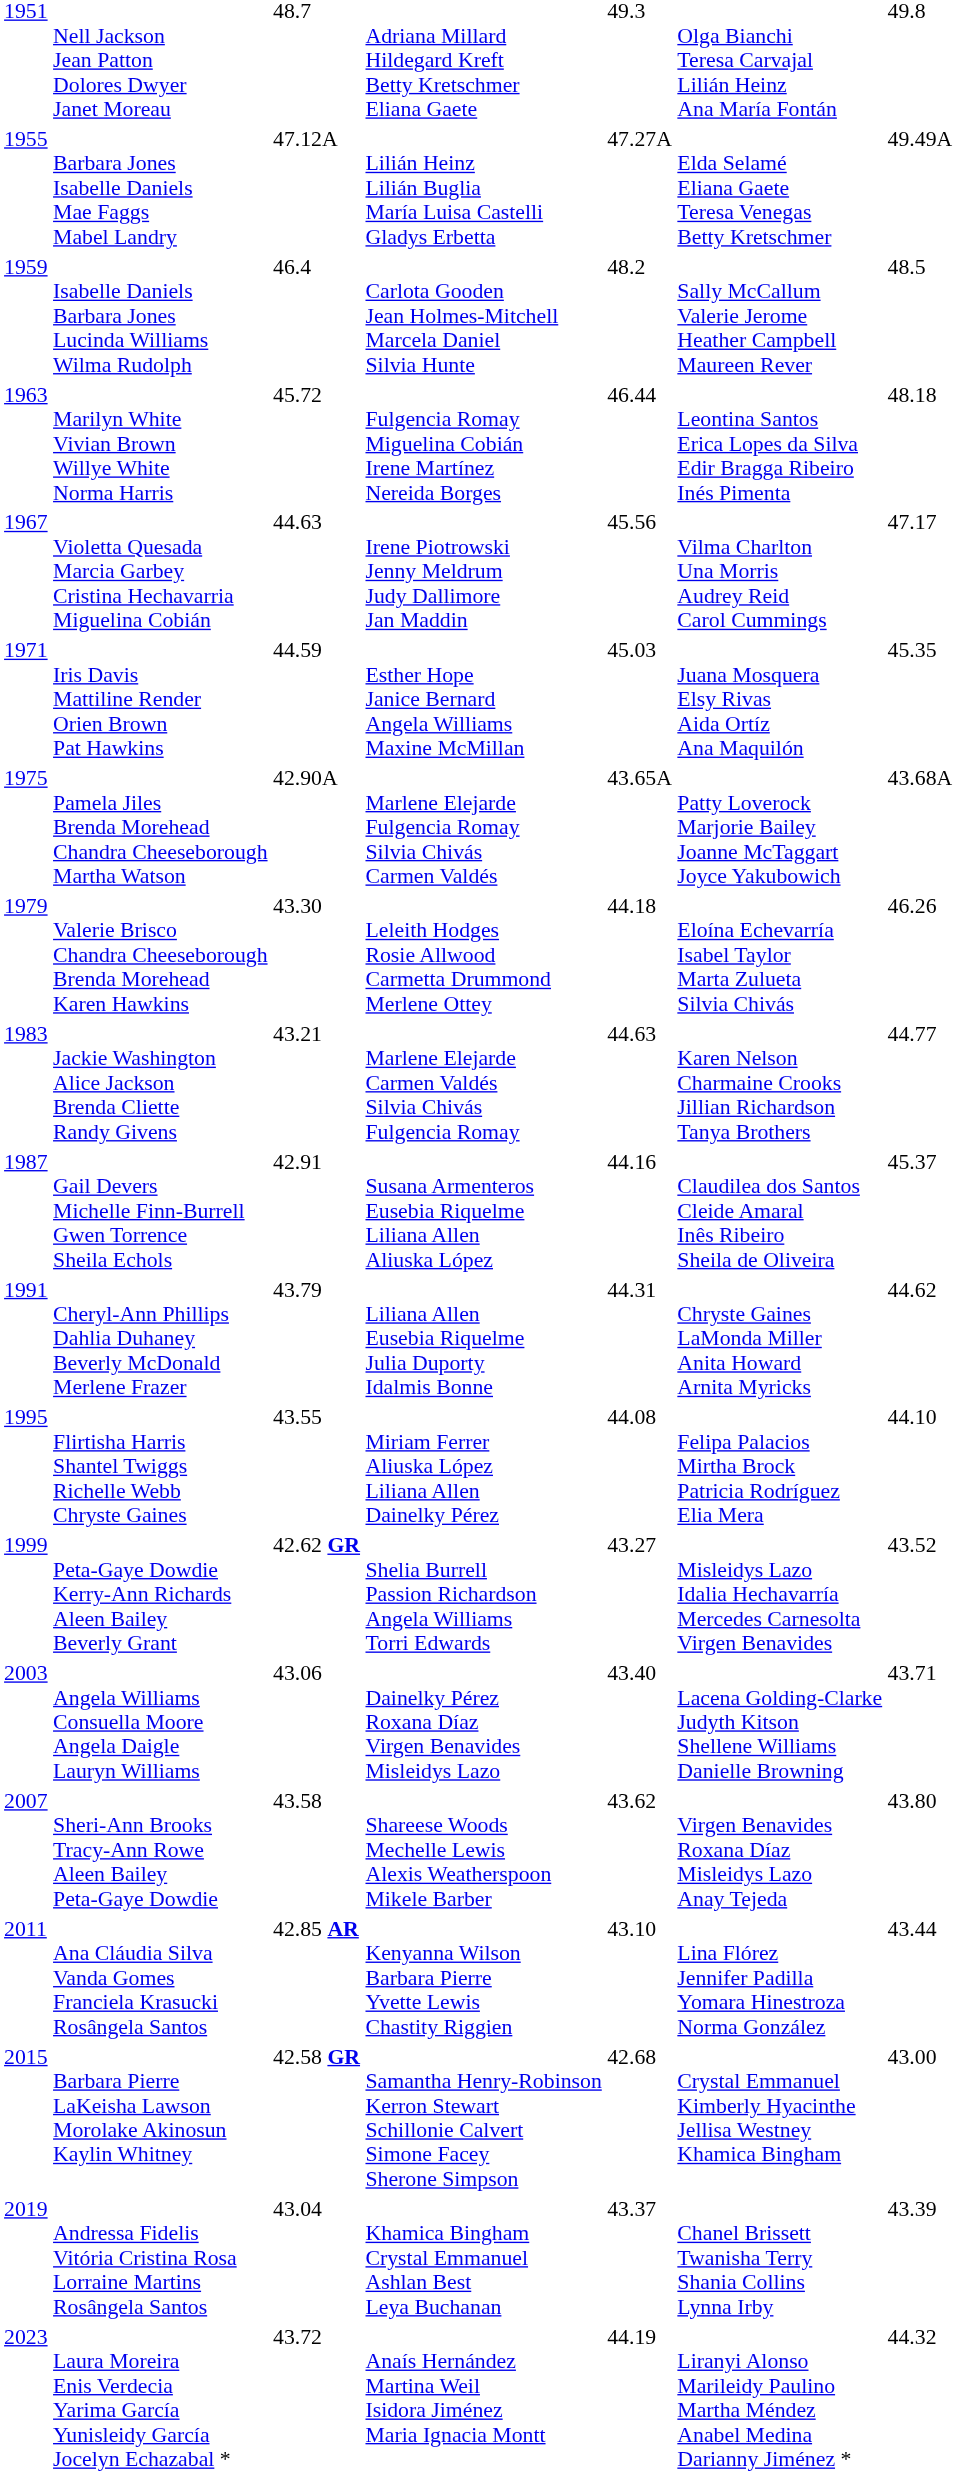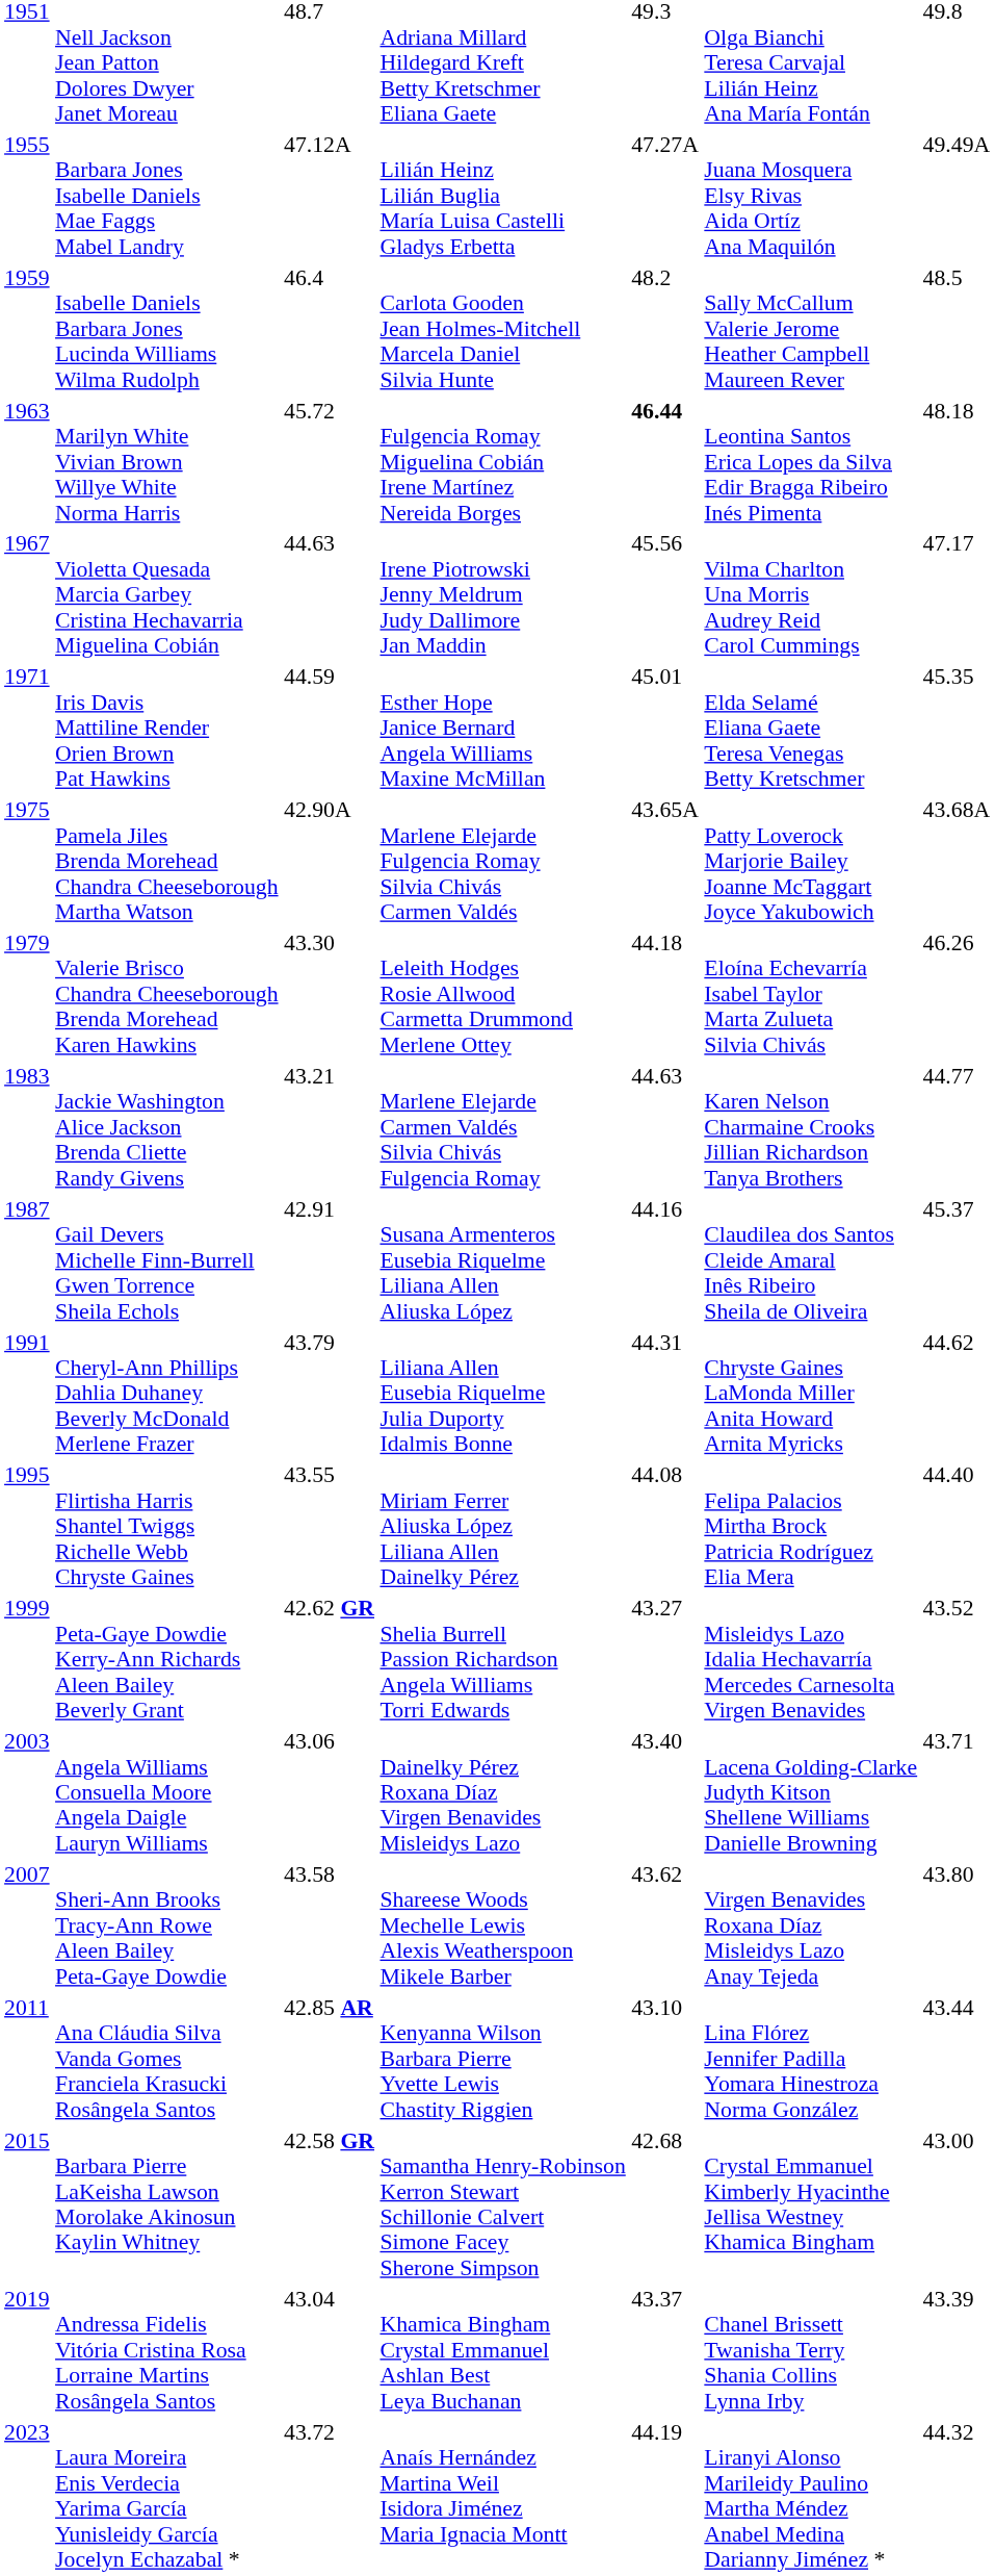Barbara Jones Isabelle Daniels Mae Faggs Mabel Landry | column 6: Elda Selamé Eliana Gaete Teresa Venegas Betty Kretschmer -> Juana Mosquera Elsy Rivas Aida Ortíz Ana Maquilón
Marilyn White Vivian Brown Willye White Norma Harris | column 5: normal -> bold
Iris Davis Mattiline Render Orien Brown Pat Hawkins | column 5: 45.03 -> 45.01
Iris Davis Mattiline Render Orien Brown Pat Hawkins | column 6: Juana Mosquera Elsy Rivas Aida Ortíz Ana Maquilón -> Elda Selamé Eliana Gaete Teresa Venegas Betty Kretschmer
Flirtisha Harris Shantel Twiggs Richelle Webb Chryste Gaines | column 7: 44.10 -> 44.40
